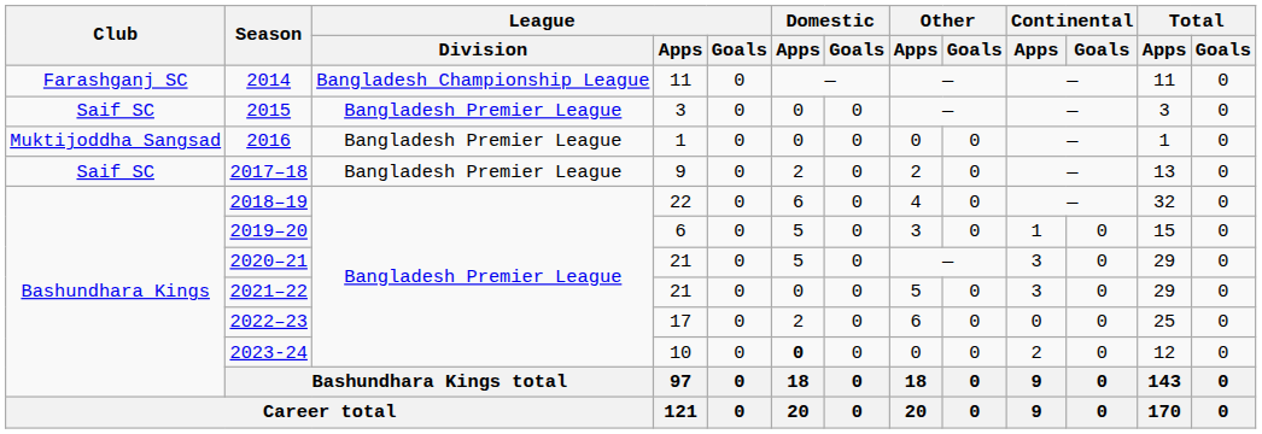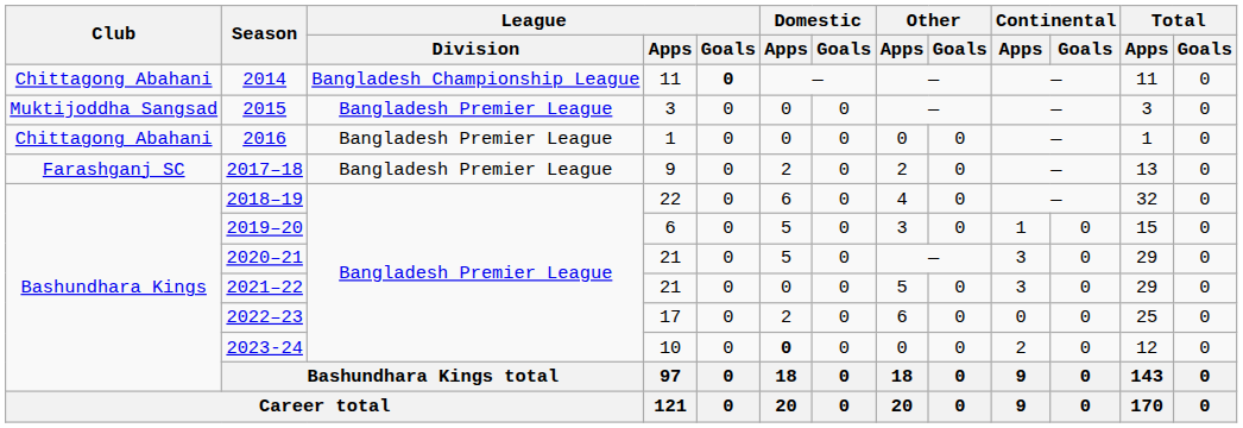2014 | Club: Farashganj SC -> Chittagong Abahani
2014 | League / Goals: normal -> bold
2015 | Club: Saif SC -> Muktijoddha Sangsad
2016 | Club: Muktijoddha Sangsad -> Chittagong Abahani
2017–18 | Club: Saif SC -> Farashganj SC
